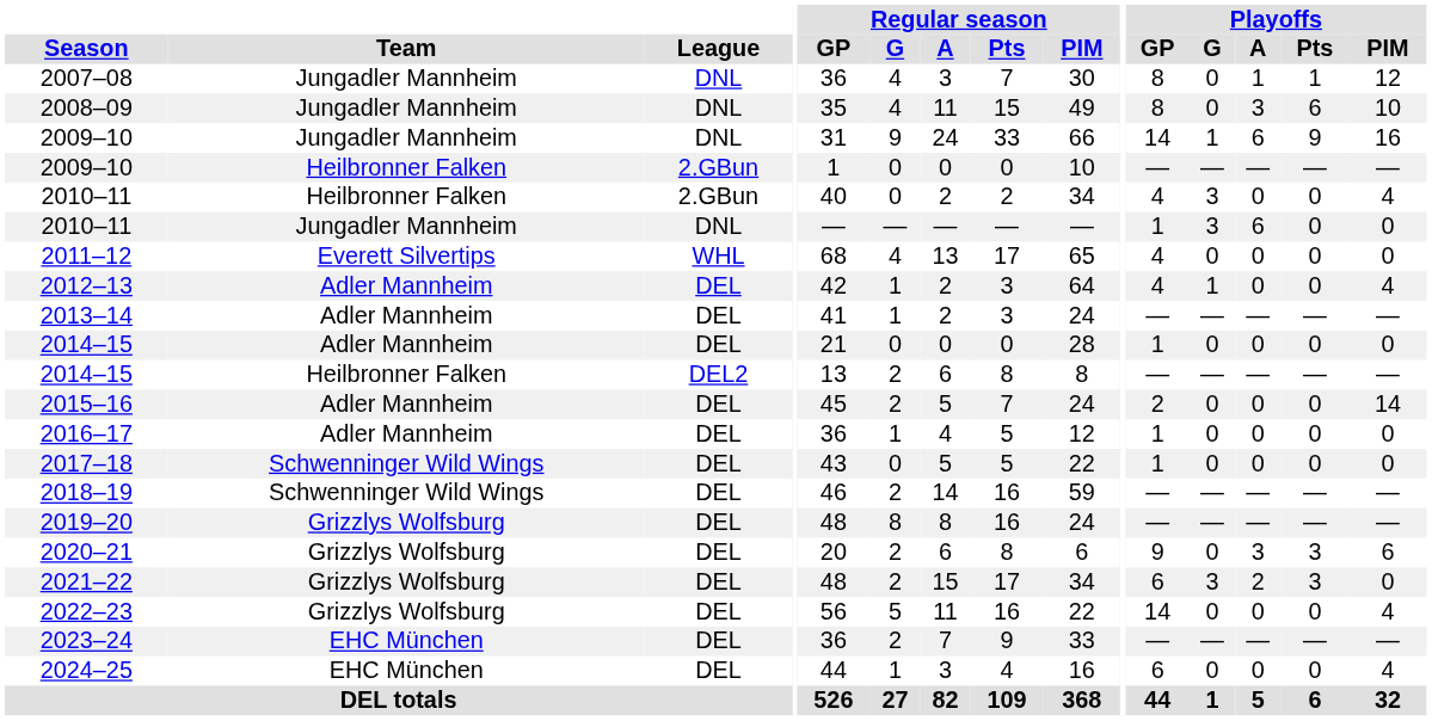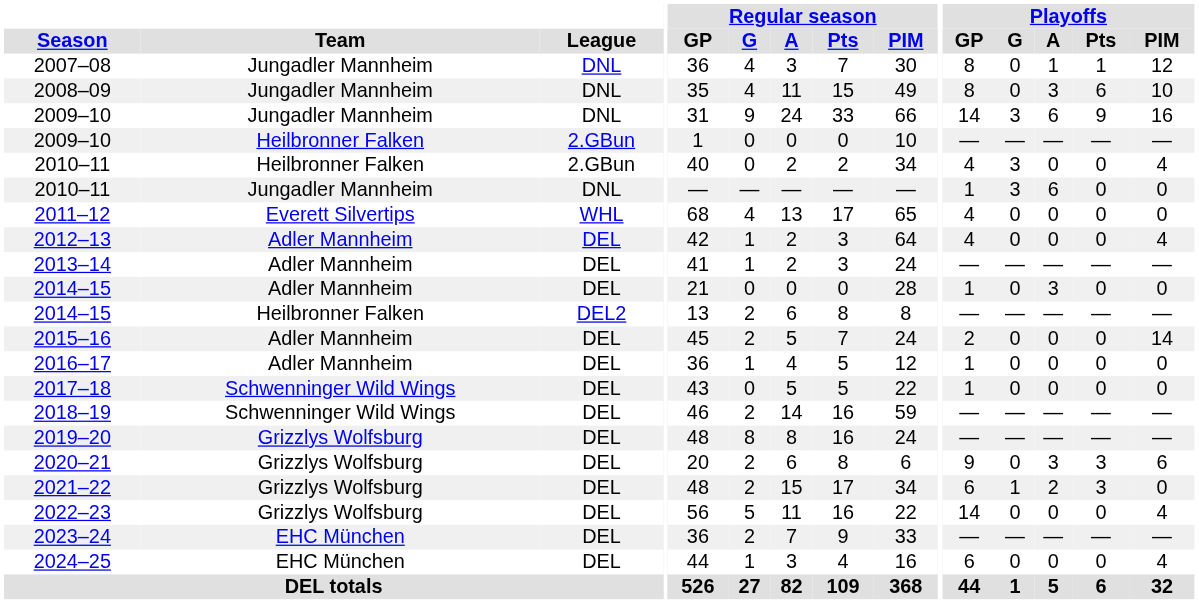2009–10 / Jungadler Mannheim | Playoffs / G: 1 -> 3
2012–13 | Playoffs / G: 1 -> 0
2014–15 / Adler Mannheim | Playoffs / A: 0 -> 3
2021–22 | Playoffs / G: 3 -> 1
